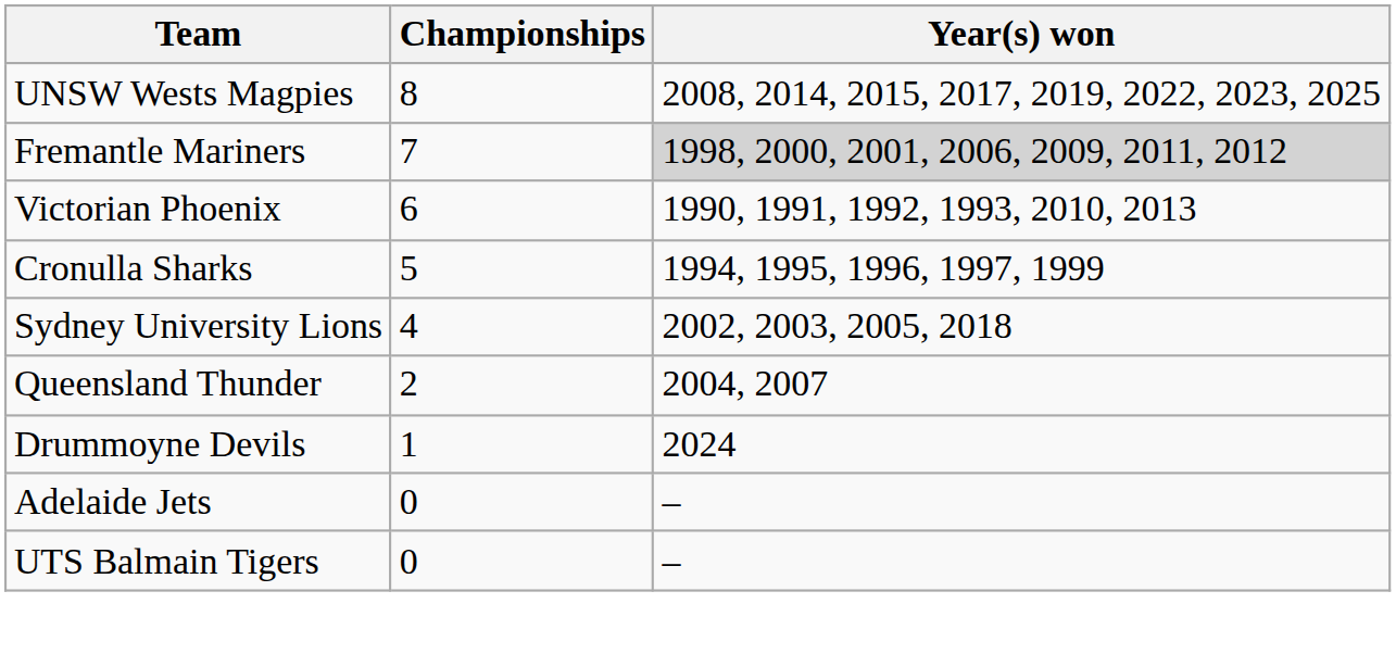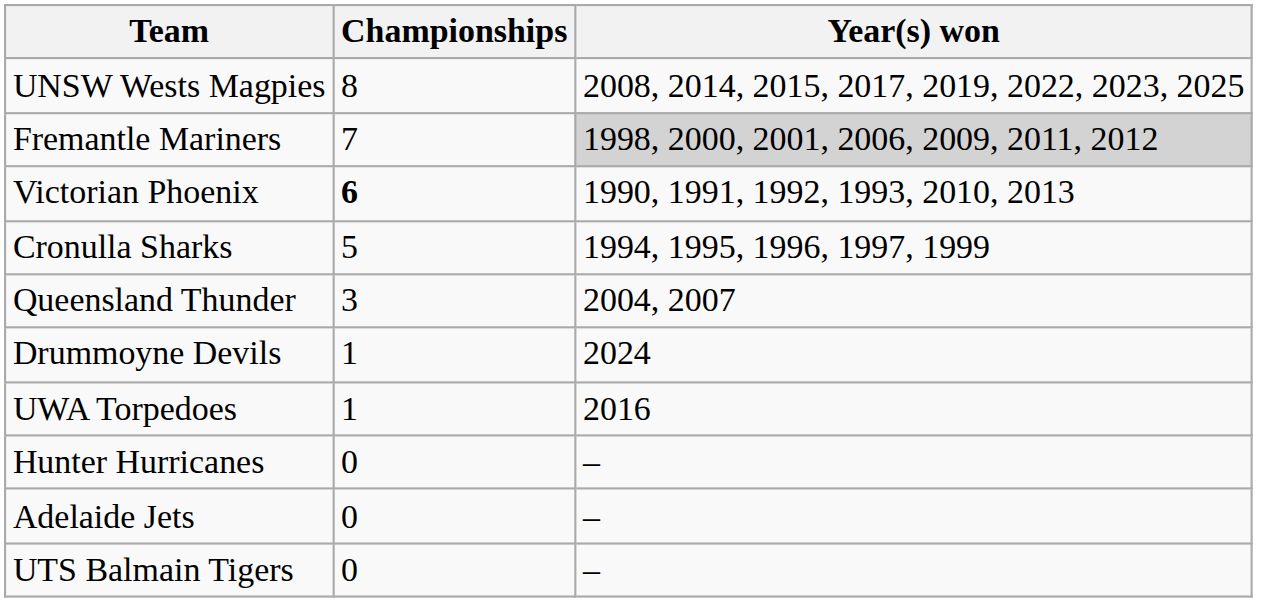Victorian Phoenix | Championships: normal -> bold
- row: Sydney University Lions | 4 | 2002, 2003, 2005, 2018
Queensland Thunder | Championships: 2 -> 3
+ row: UWA Torpedoes | 1 | 2016
+ row: Hunter Hurricanes | 0 | –
